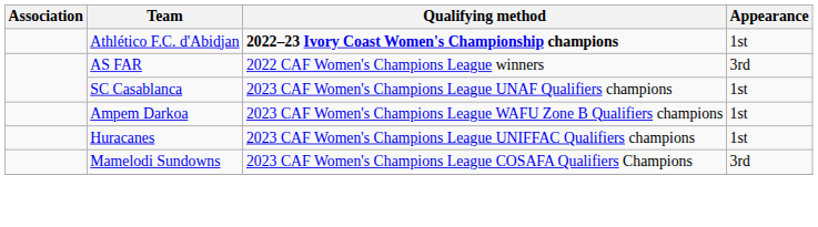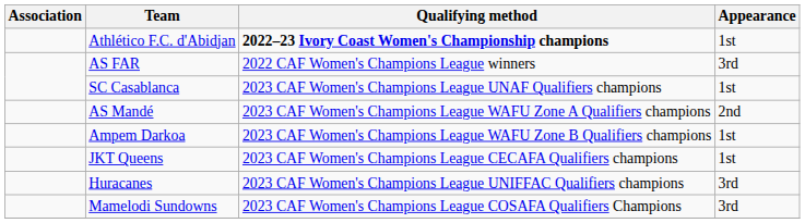+ row: AS Mandé | 2023 CAF Women's Champions League WAFU Zone A Qualifiers champions | 2nd
+ row: JKT Queens | 2023 CAF Women's Champions League CECAFA Qualifiers champions | 1st
Huracanes | Appearance: 1st -> 3rd
